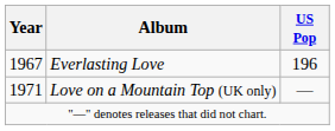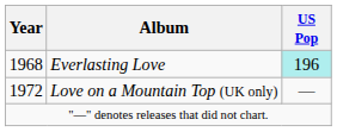Everlasting Love | Year: 1967 -> 1968
Everlasting Love | US Pop: no background -> paleturquoise background
Love on a Mountain Top (UK only) | Year: 1971 -> 1972
